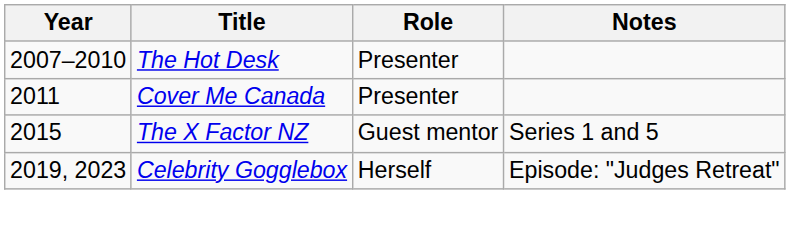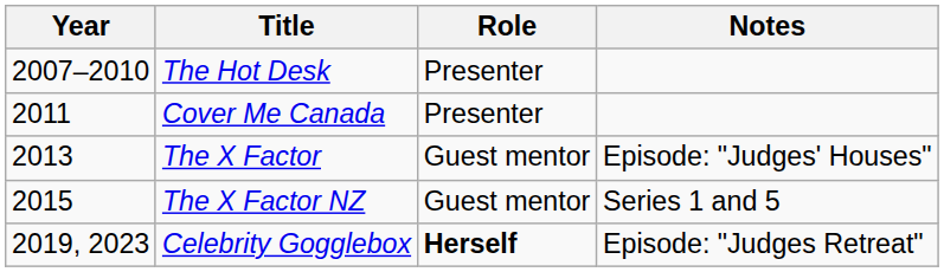+ row: 2013 | The X Factor | Guest mentor | Episode: "Judges' Houses"
Celebrity Gogglebox | Role: normal -> bold
